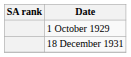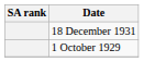rows swapped: 1 October 1929 <-> 18 December 1931
